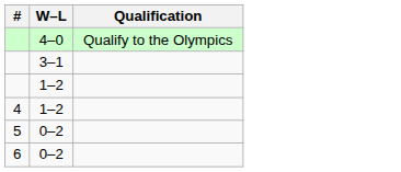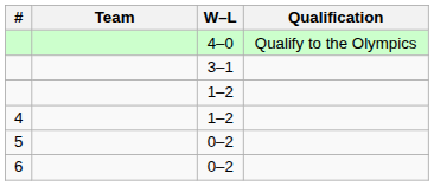+ column: Team
